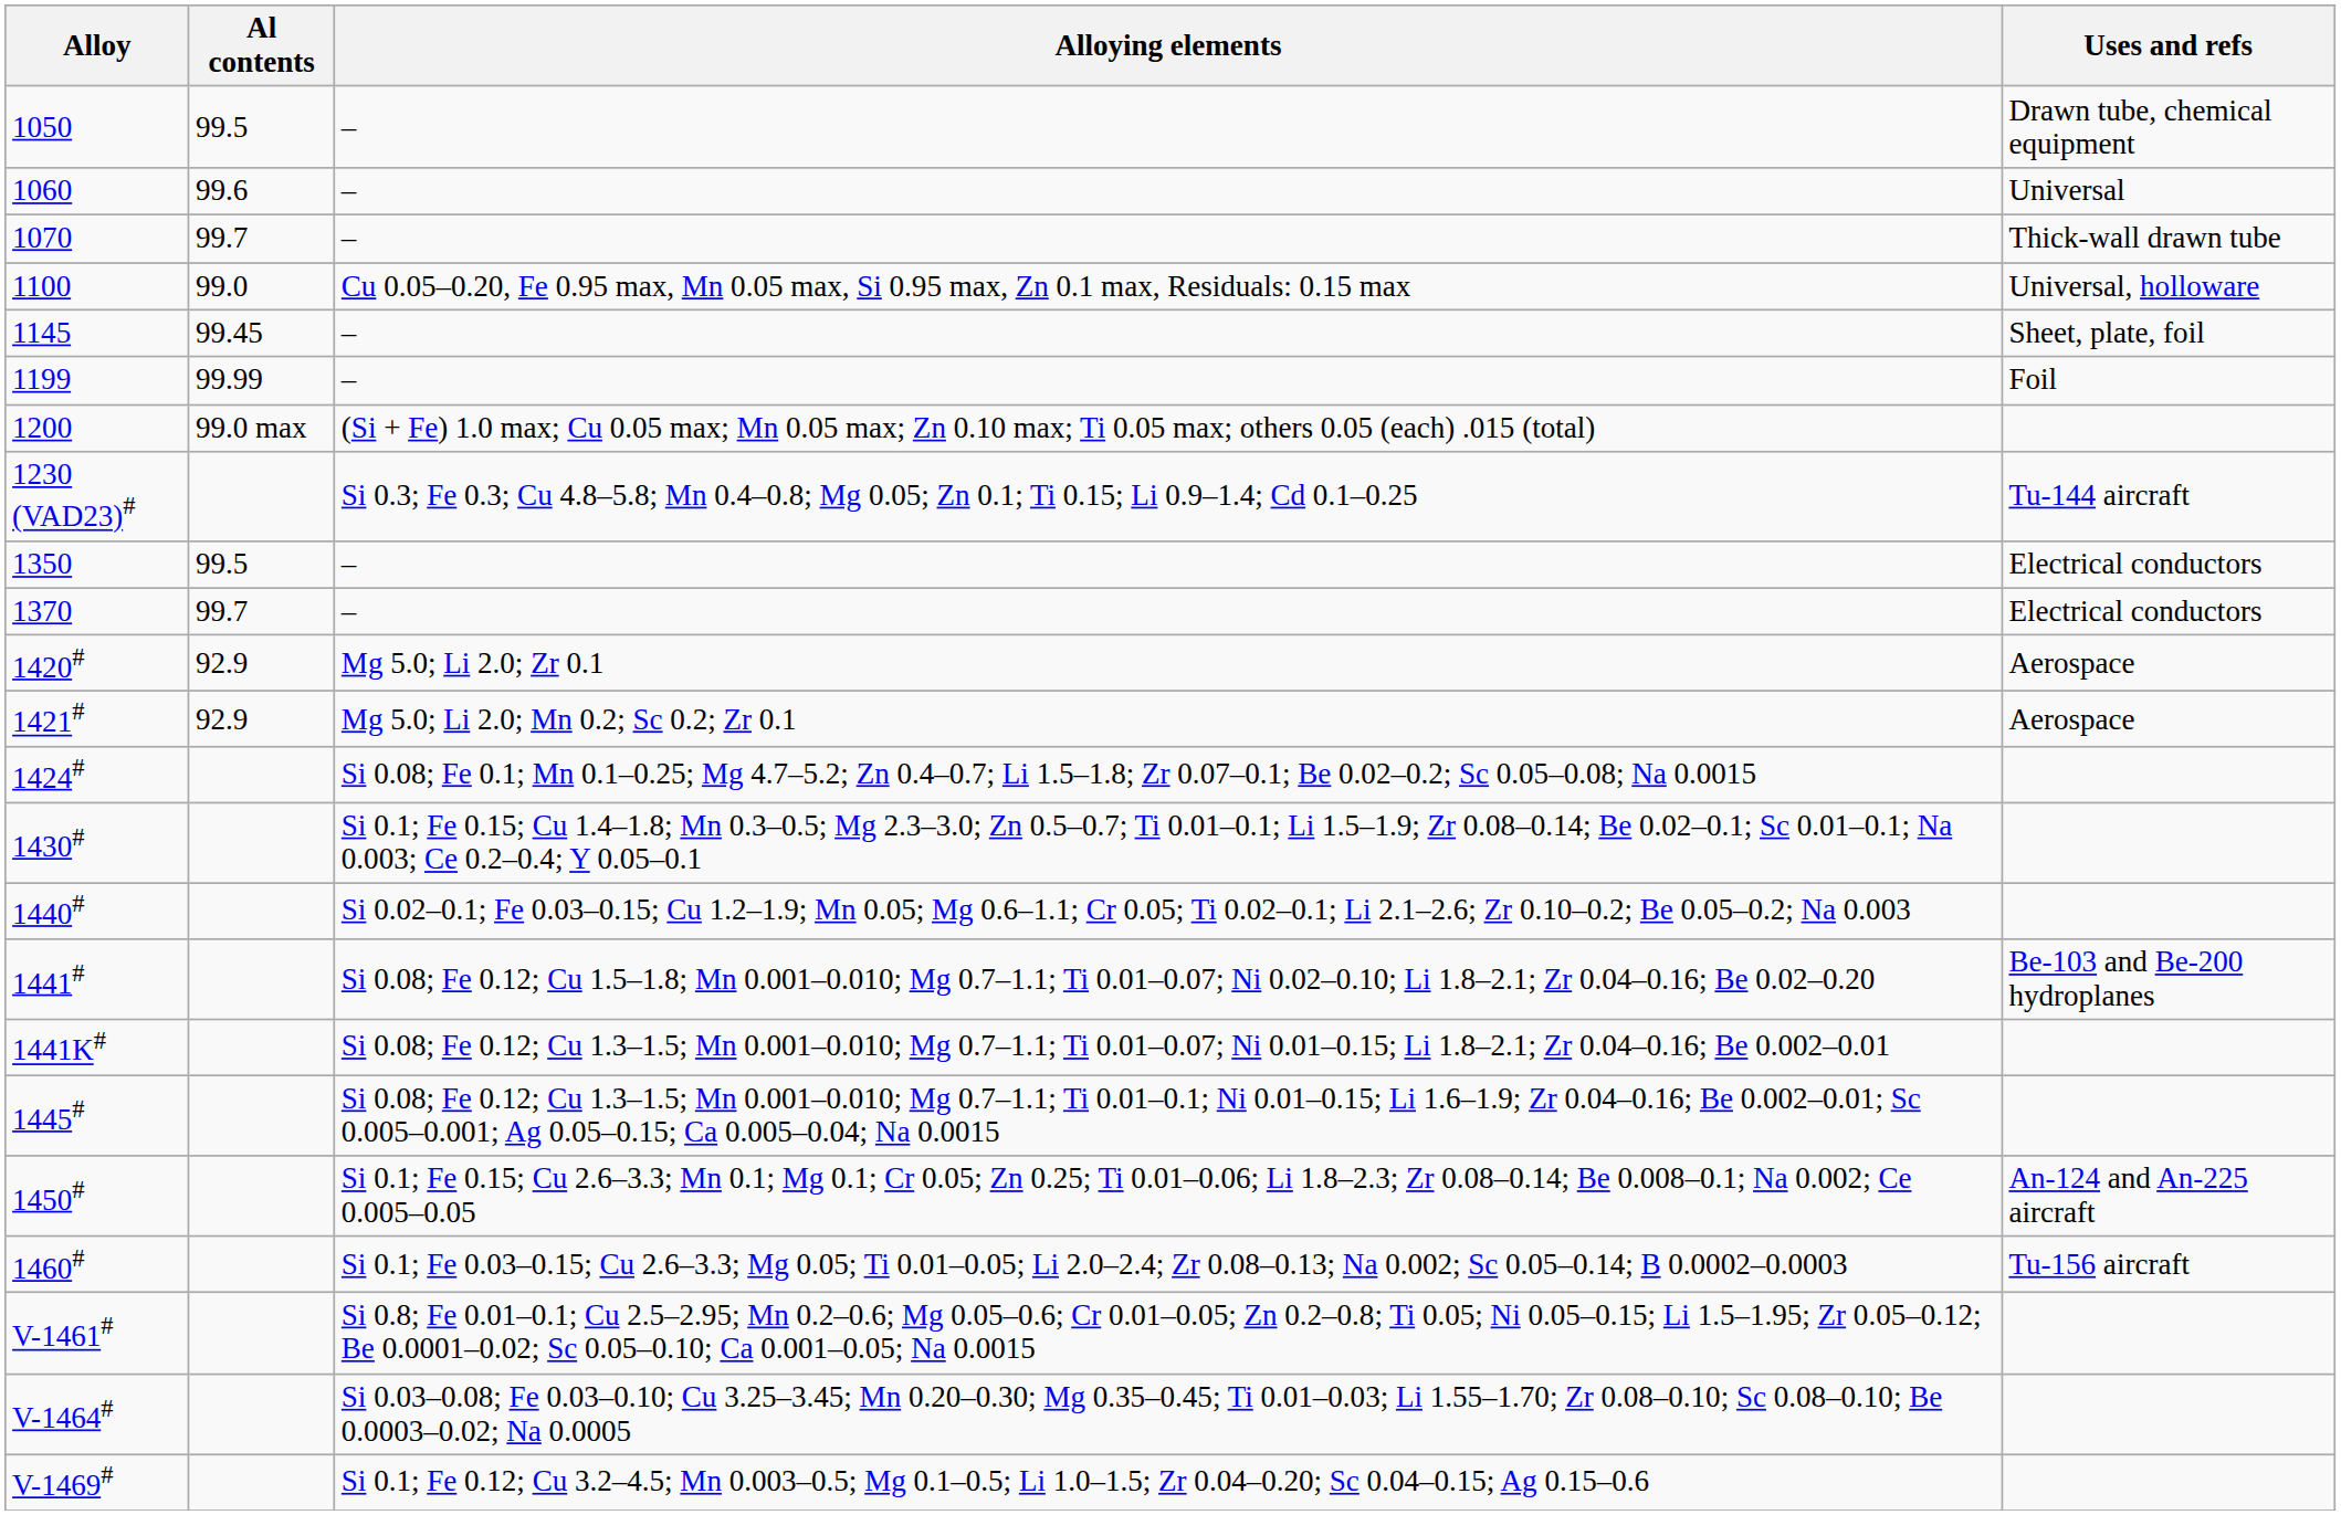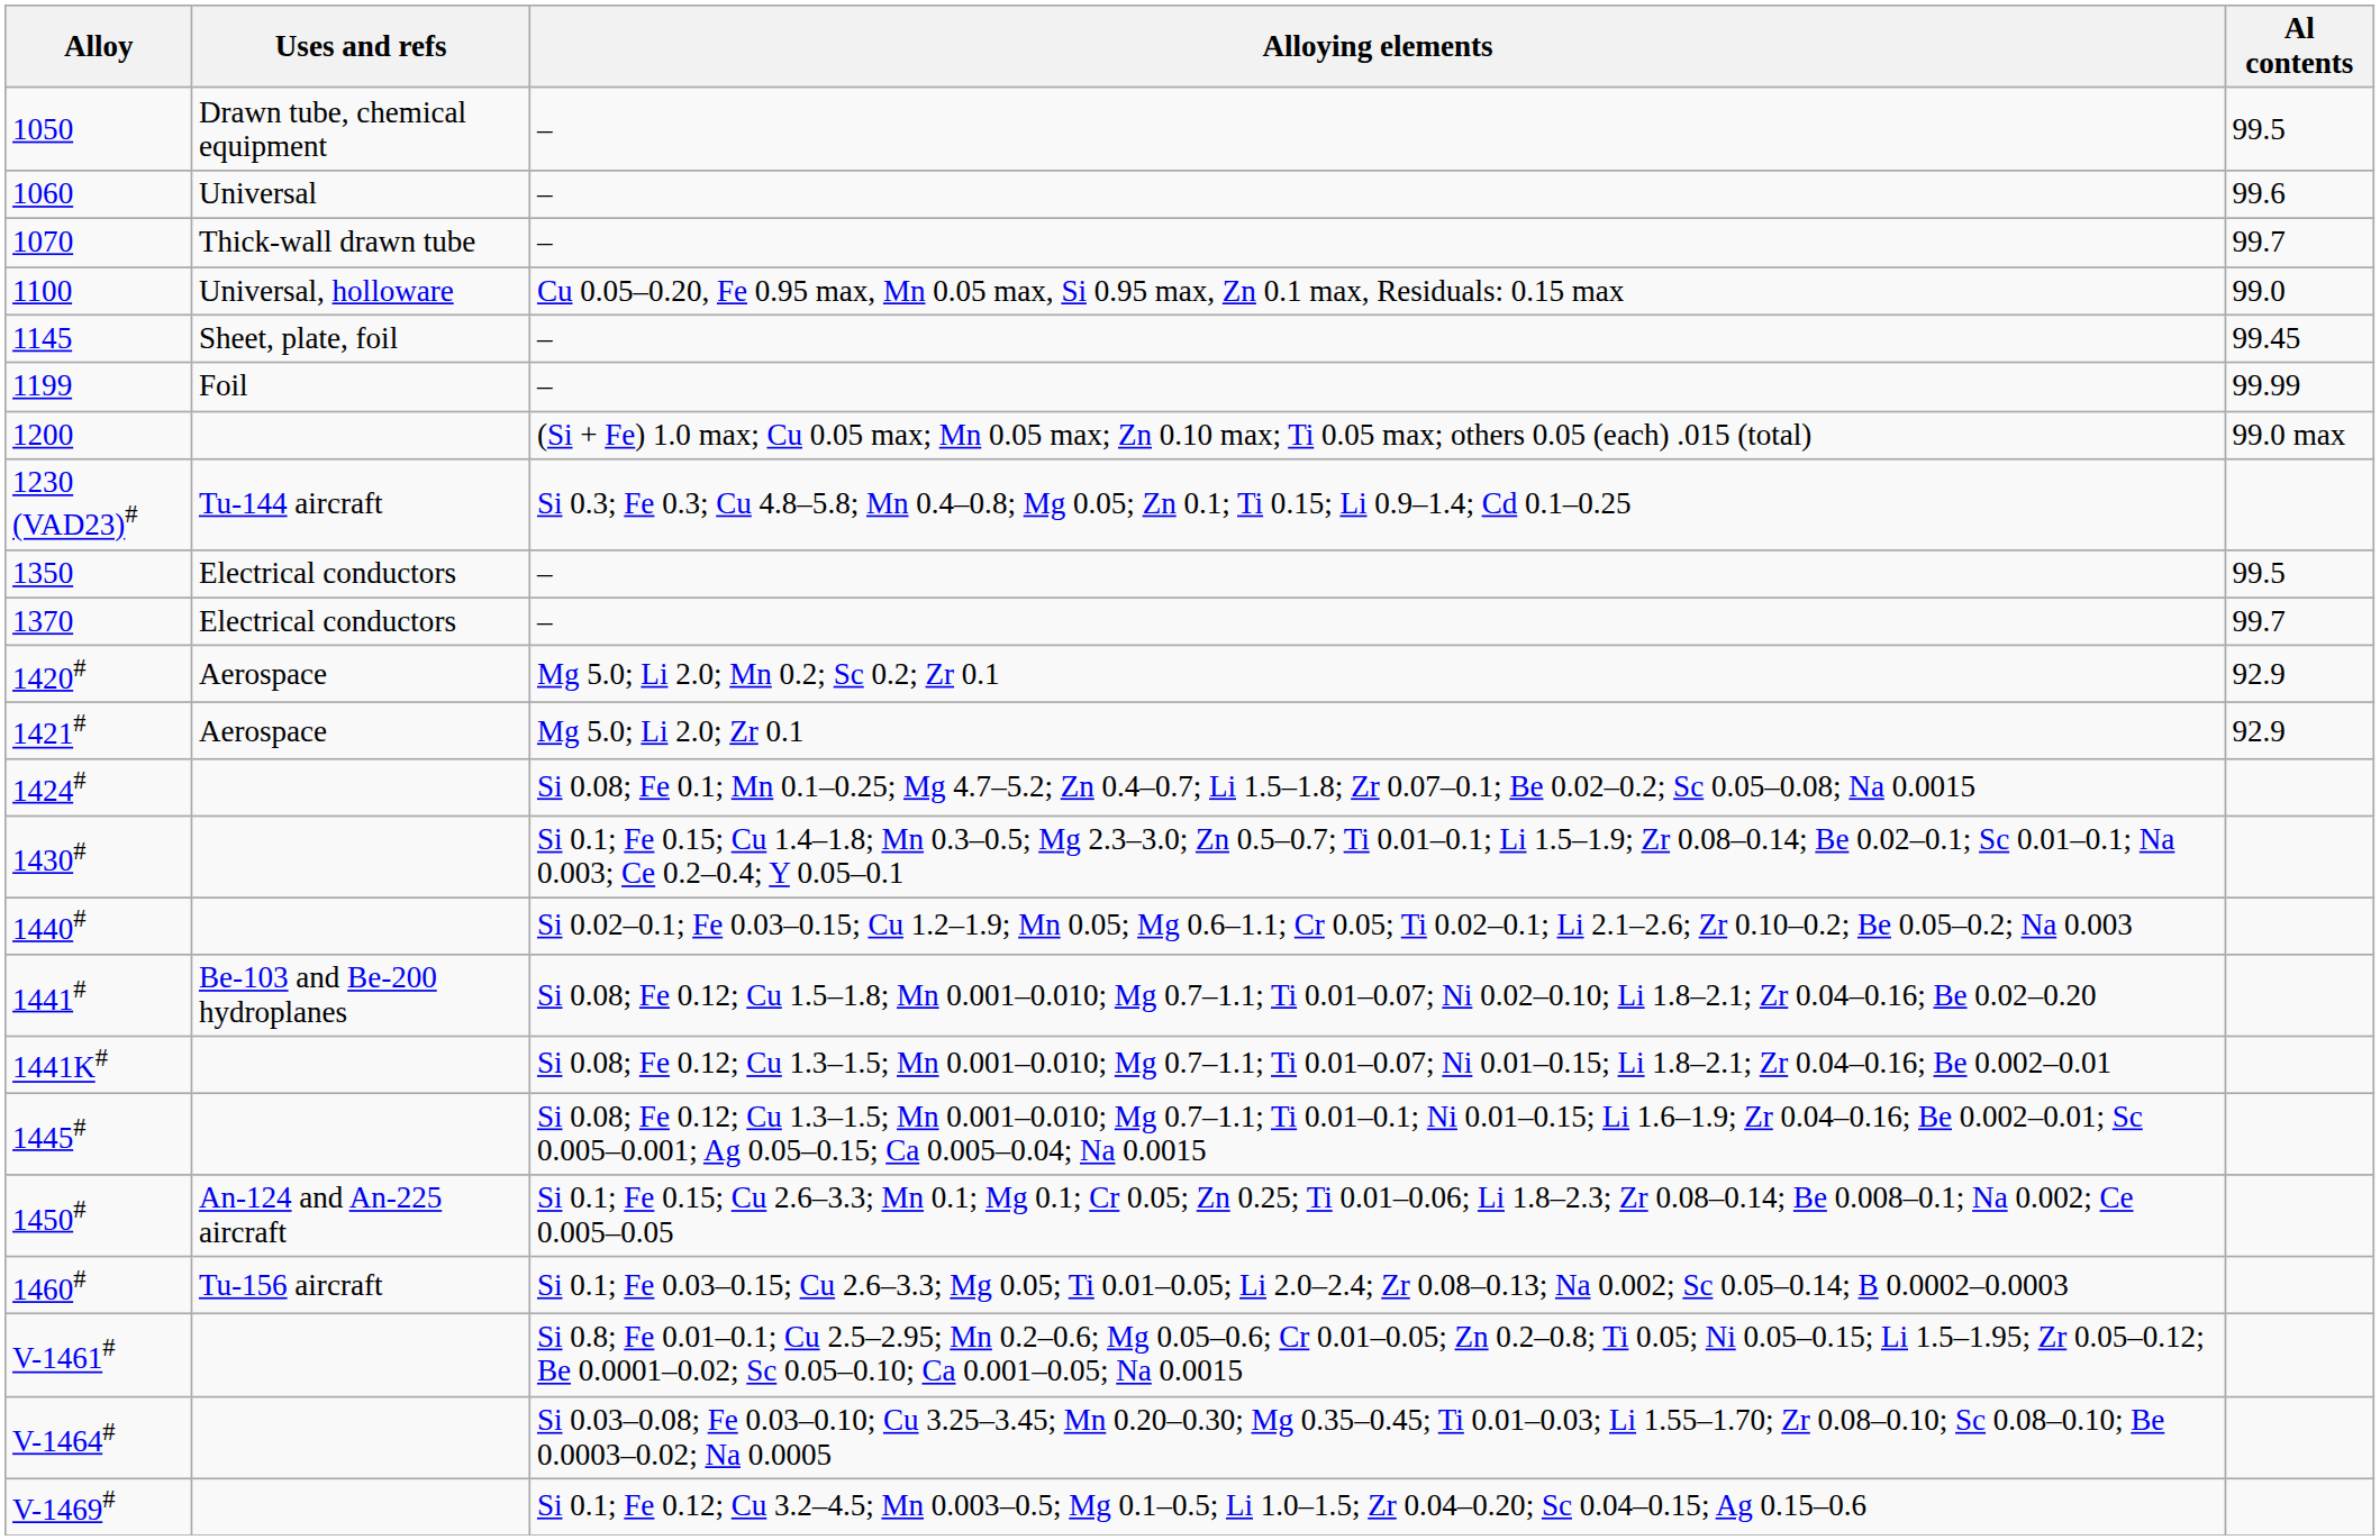columns swapped: Al contents <-> Uses and refs
1420# | Alloying elements: Mg 5.0; Li 2.0; Zr 0.1 -> Mg 5.0; Li 2.0; Mn 0.2; Sc 0.2; Zr 0.1
1421# | Alloying elements: Mg 5.0; Li 2.0; Mn 0.2; Sc 0.2; Zr 0.1 -> Mg 5.0; Li 2.0; Zr 0.1
